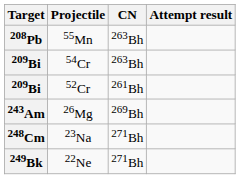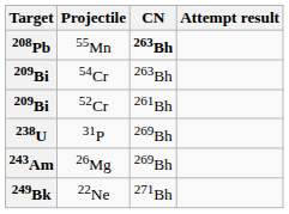55Mn | CN: normal -> bold
+ row: 238U | 31P | 269Bh
- row: 248Cm | 23Na | 271Bh
